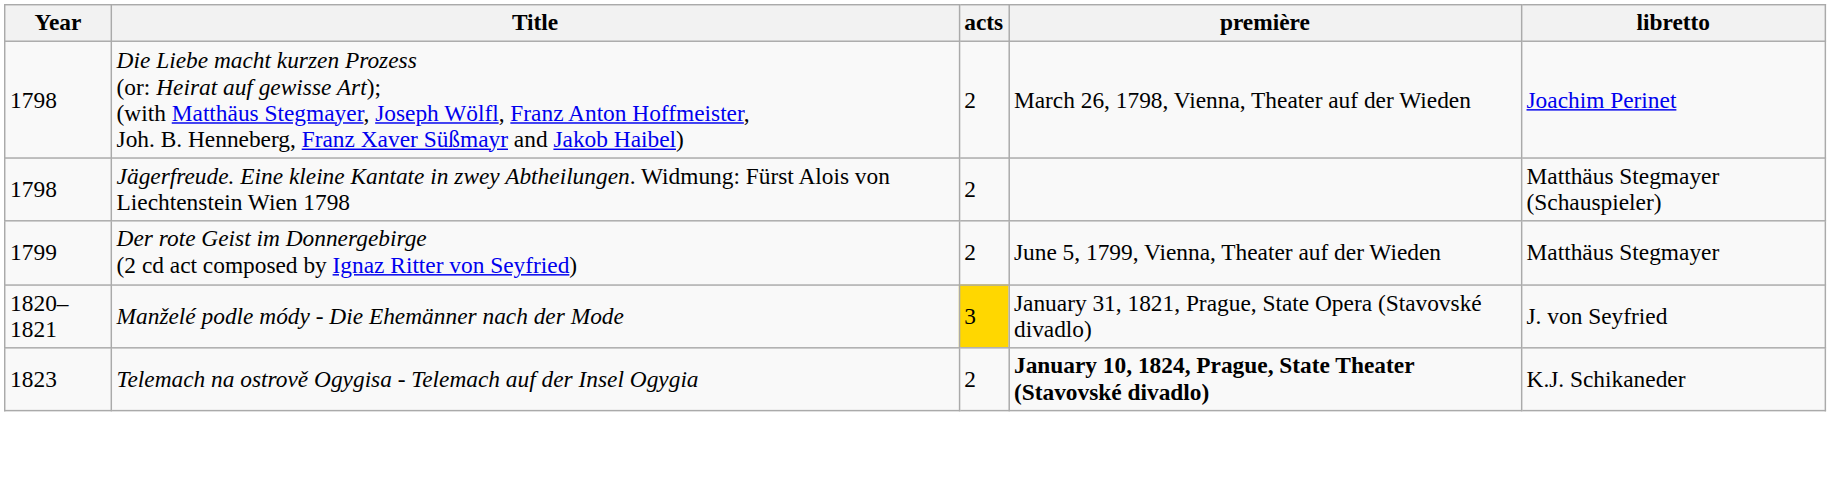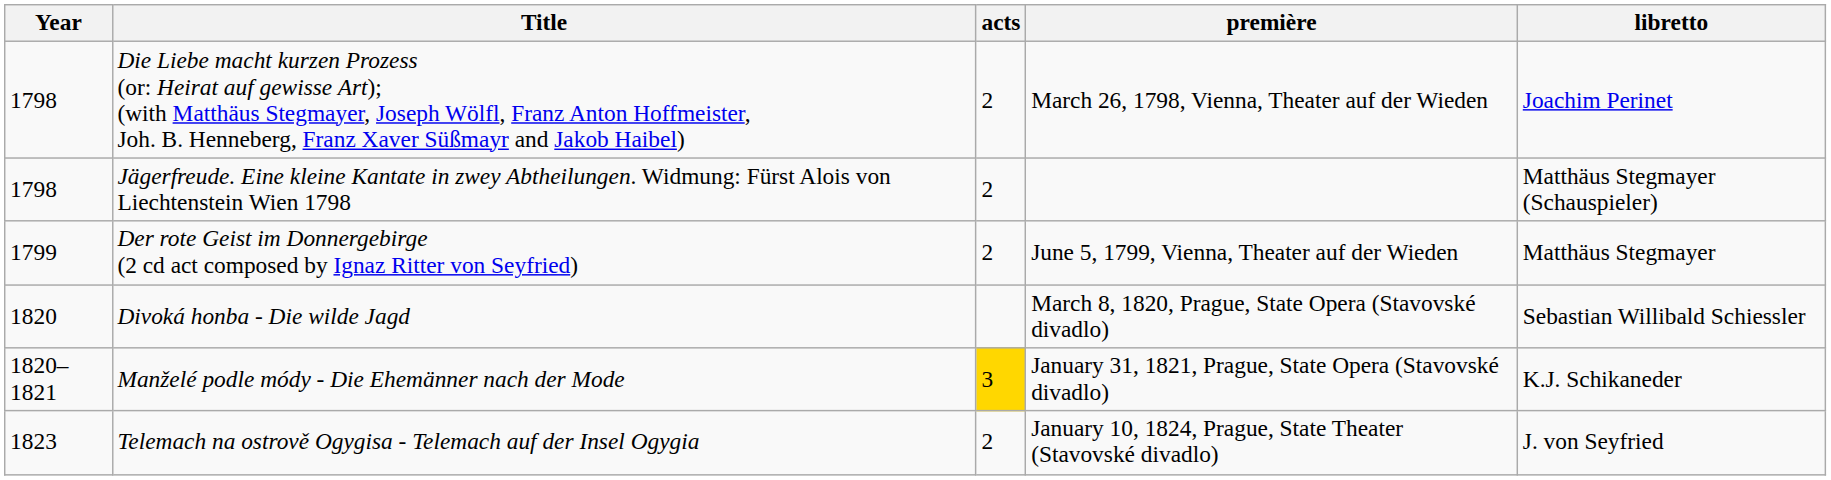+ row: 1820 | Divoká honba - Die wilde Jagd | March 8, 1820, Prague, State Opera (Stavovské divadlo) | Sebastian Willibald Schiessler
Manželé podle módy - Die Ehemänner nach der Mode | libretto: J. von Seyfried -> K.J. Schikaneder
Telemach na ostrově Ogygisa - Telemach auf der Insel Ogygia | première: bold -> normal
Telemach na ostrově Ogygisa - Telemach auf der Insel Ogygia | libretto: K.J. Schikaneder -> J. von Seyfried
